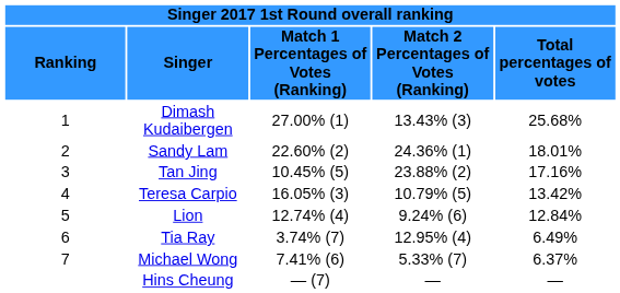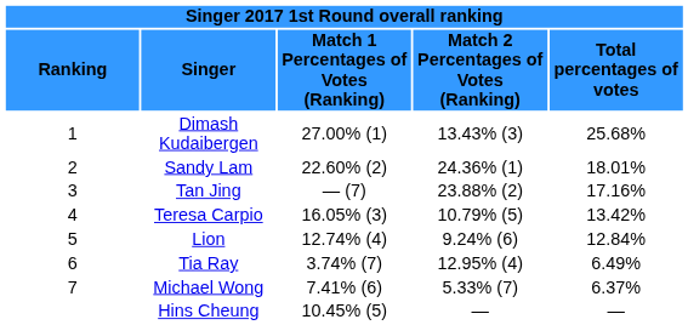Tan Jing | column 3: 10.45% (5) -> — (7)
Hins Cheung | column 3: — (7) -> 10.45% (5)
